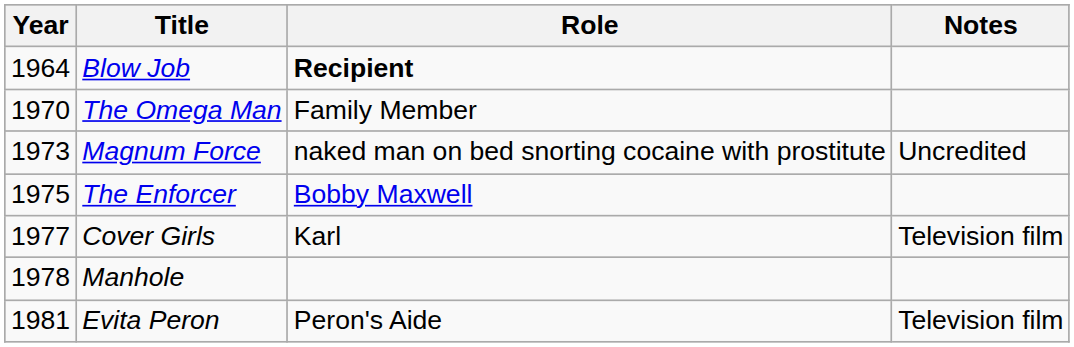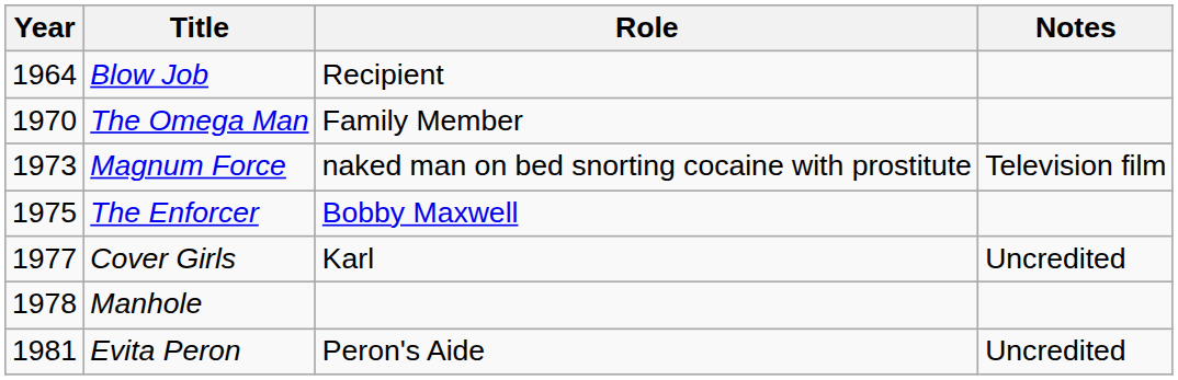Blow Job | Role: bold -> normal
Magnum Force | Notes: Uncredited -> Television film
Cover Girls | Notes: Television film -> Uncredited
Evita Peron | Notes: Television film -> Uncredited
